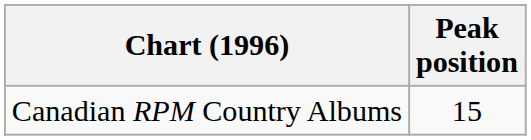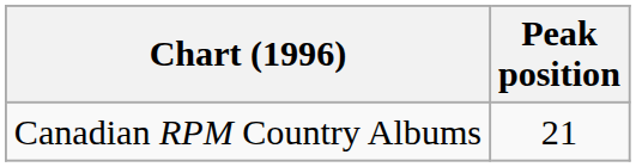Canadian RPM Country Albums | Peak position: 15 -> 21
